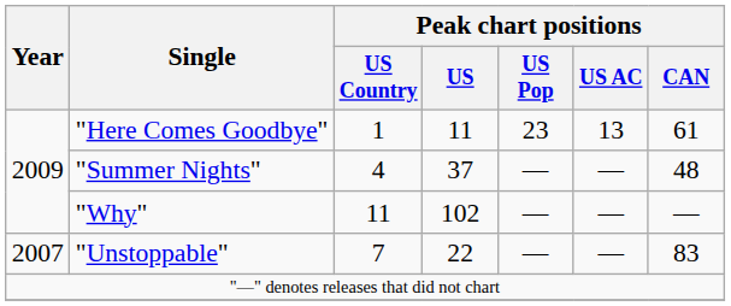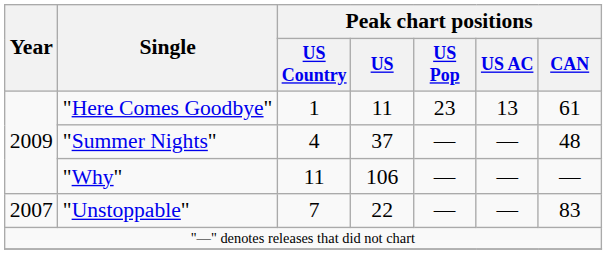"Why" | Peak chart positions / US: 102 -> 106
